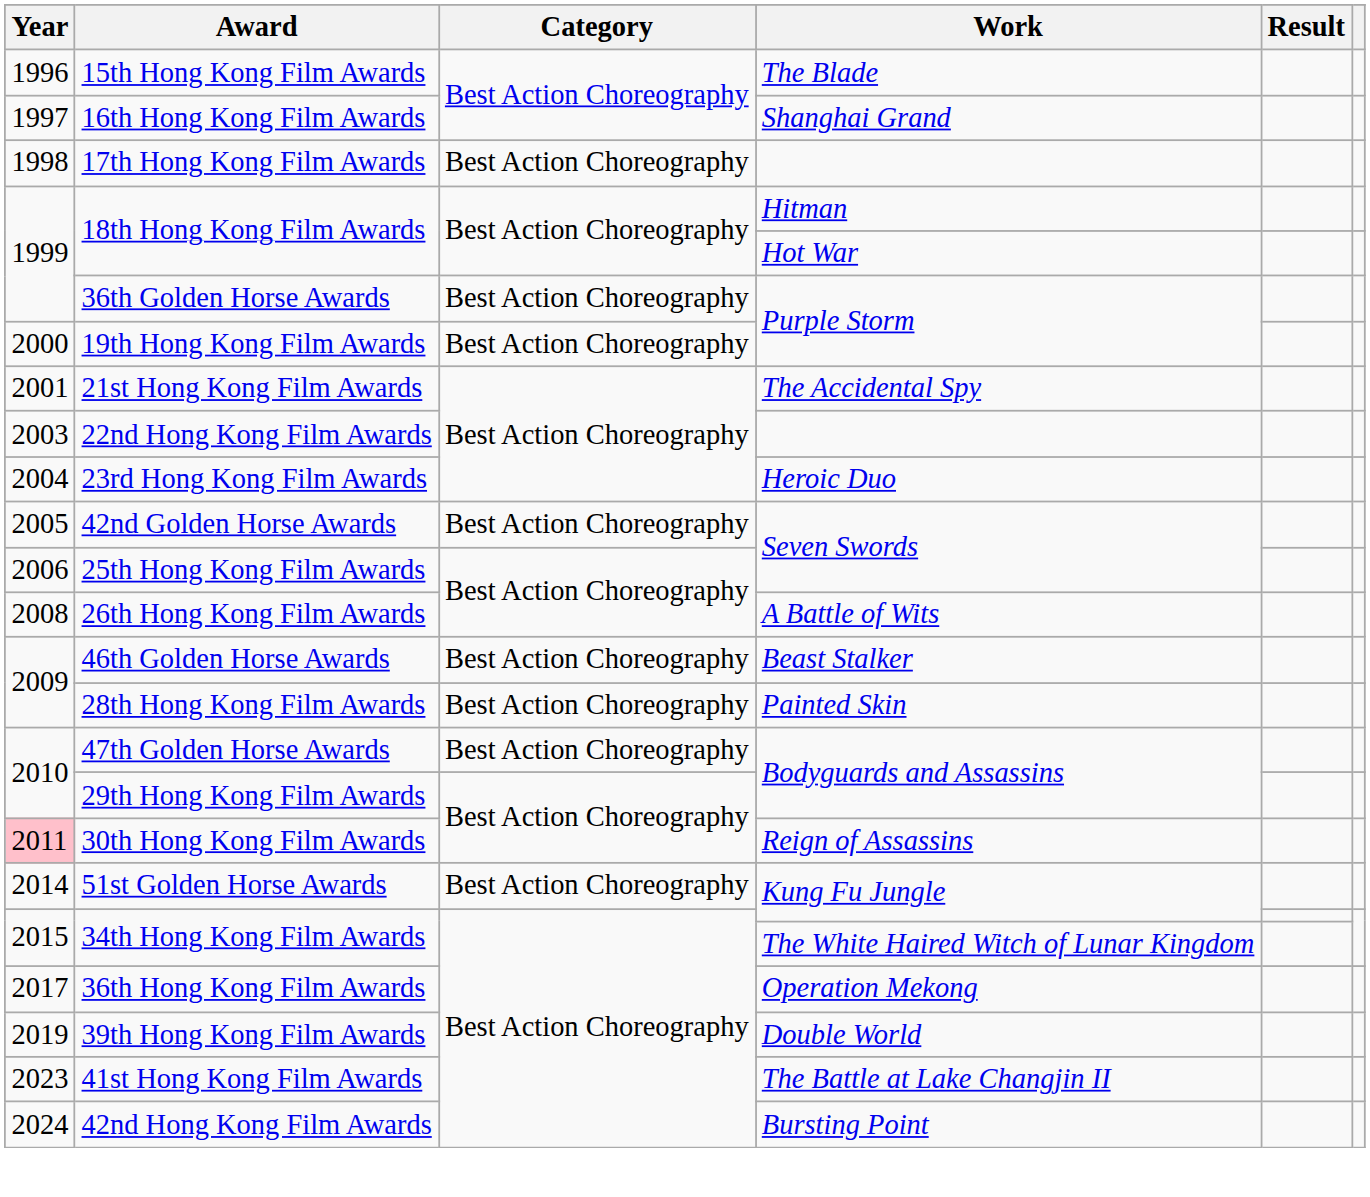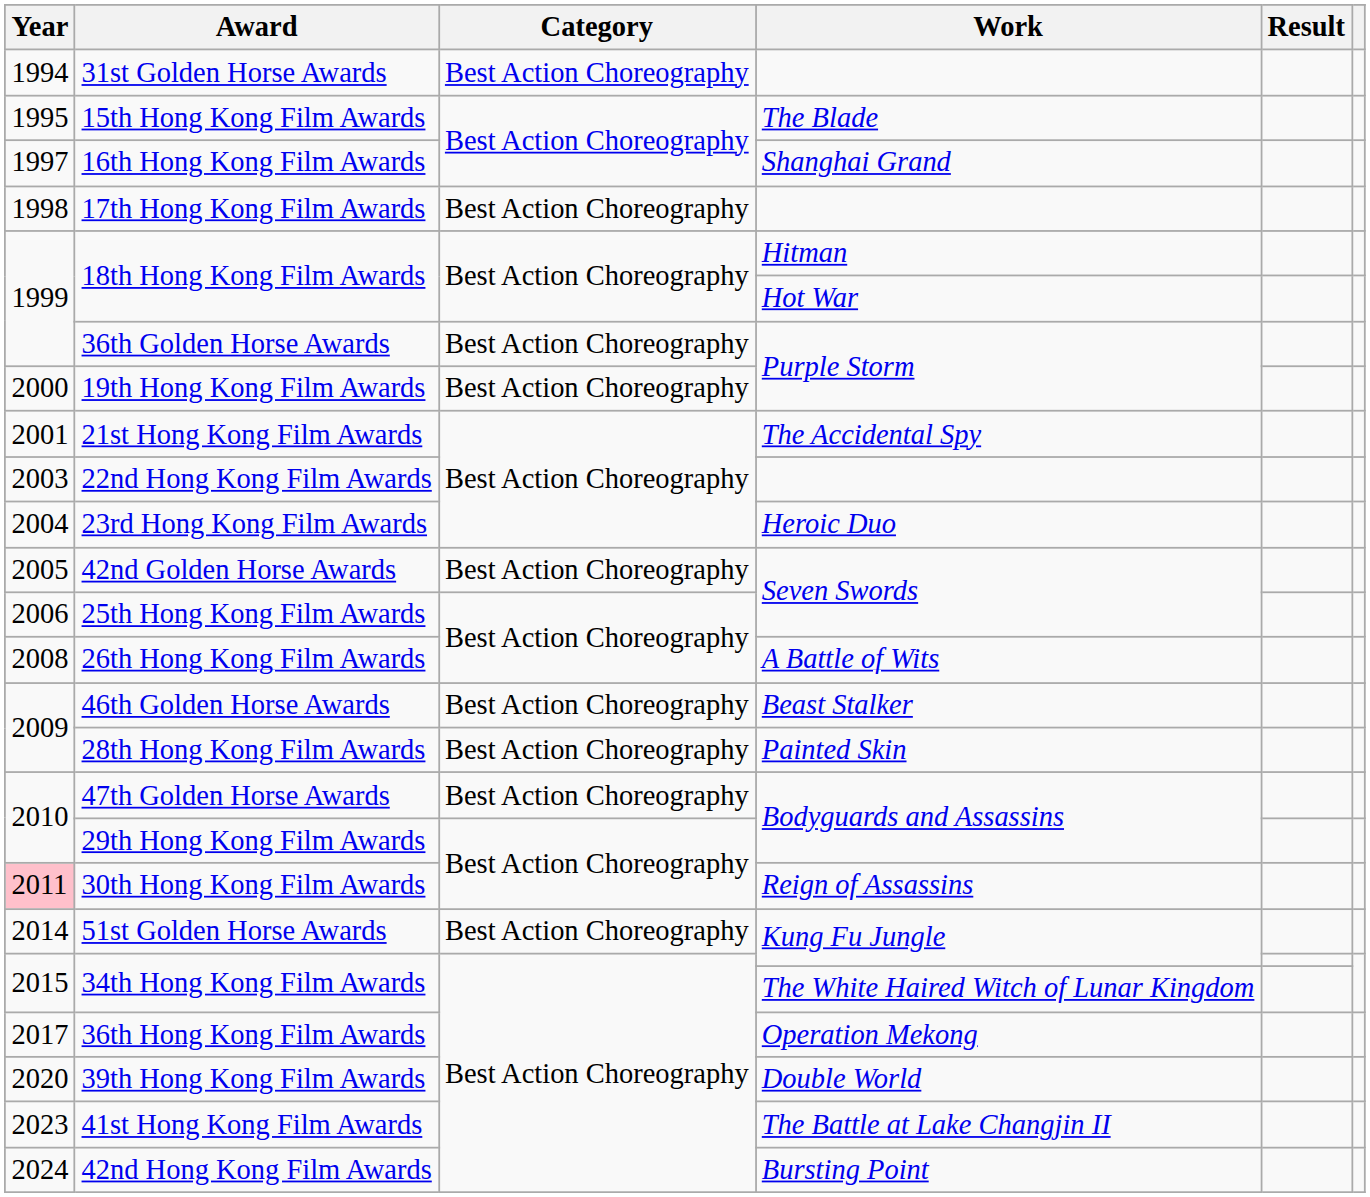+ row: 1994 | 31st Golden Horse Awards | Best Action Choreography
15th Hong Kong Film Awards | Year: 1996 -> 1995
39th Hong Kong Film Awards | Year: 2019 -> 2020
